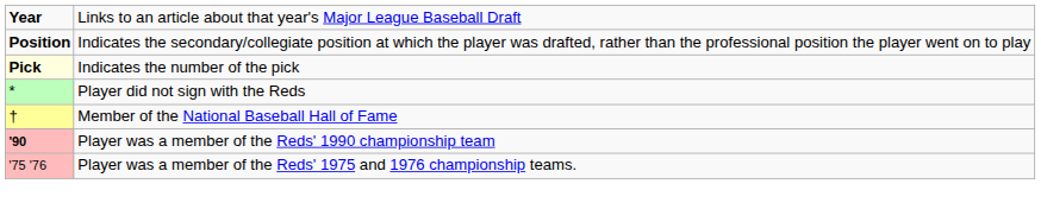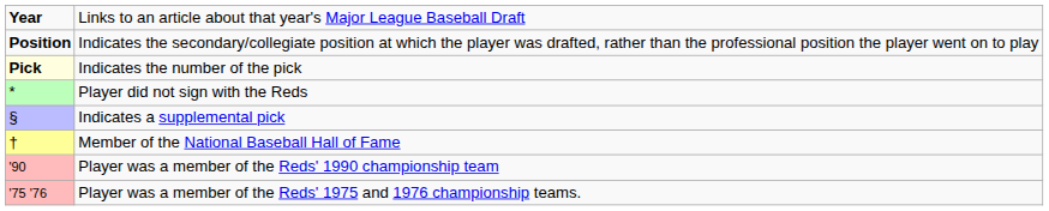+ row: § | Indicates a supplemental pick
Player was a member of the Reds' 1990 championship team | column 1: bold -> normal
